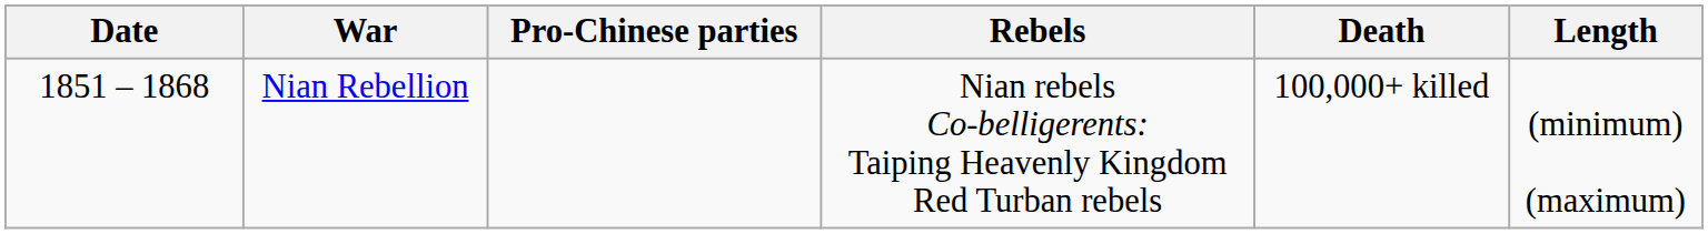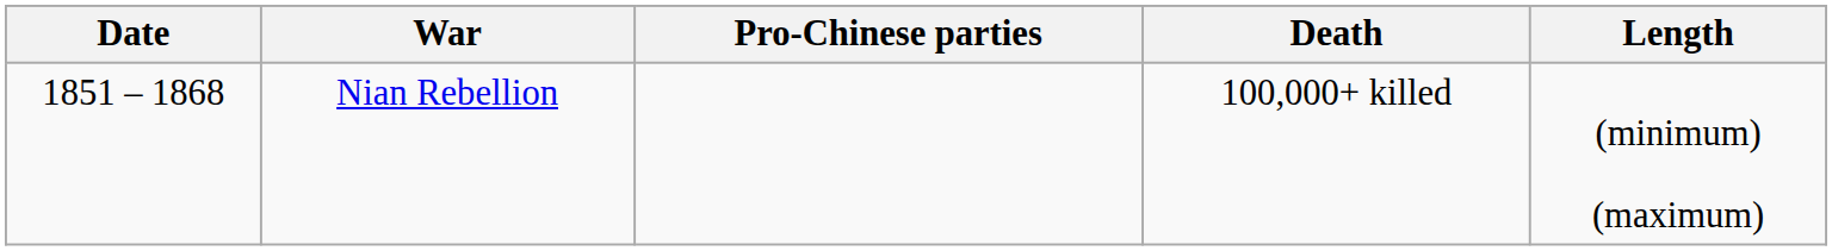- column: Rebels | Nian rebels Co-belligerents: Taiping Heavenly Kingdom Red Turban rebels
